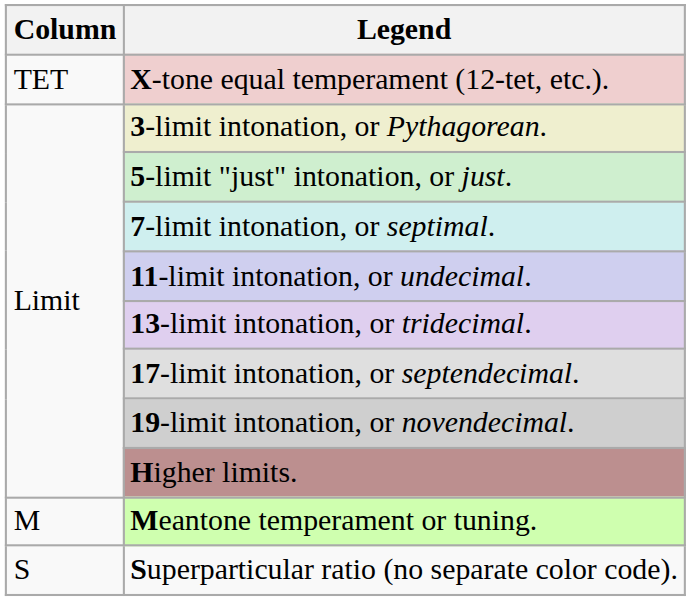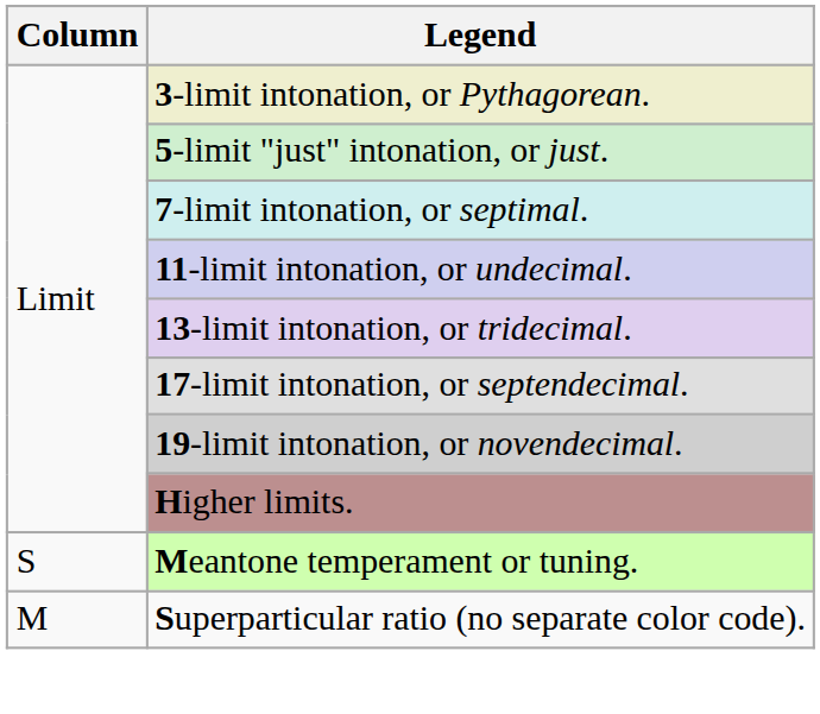- row: TET | X-tone equal temperament (12-tet, etc.).
Meantone temperament or tuning. | Column: M -> S
Superparticular ratio (no separate color code). | Column: S -> M
